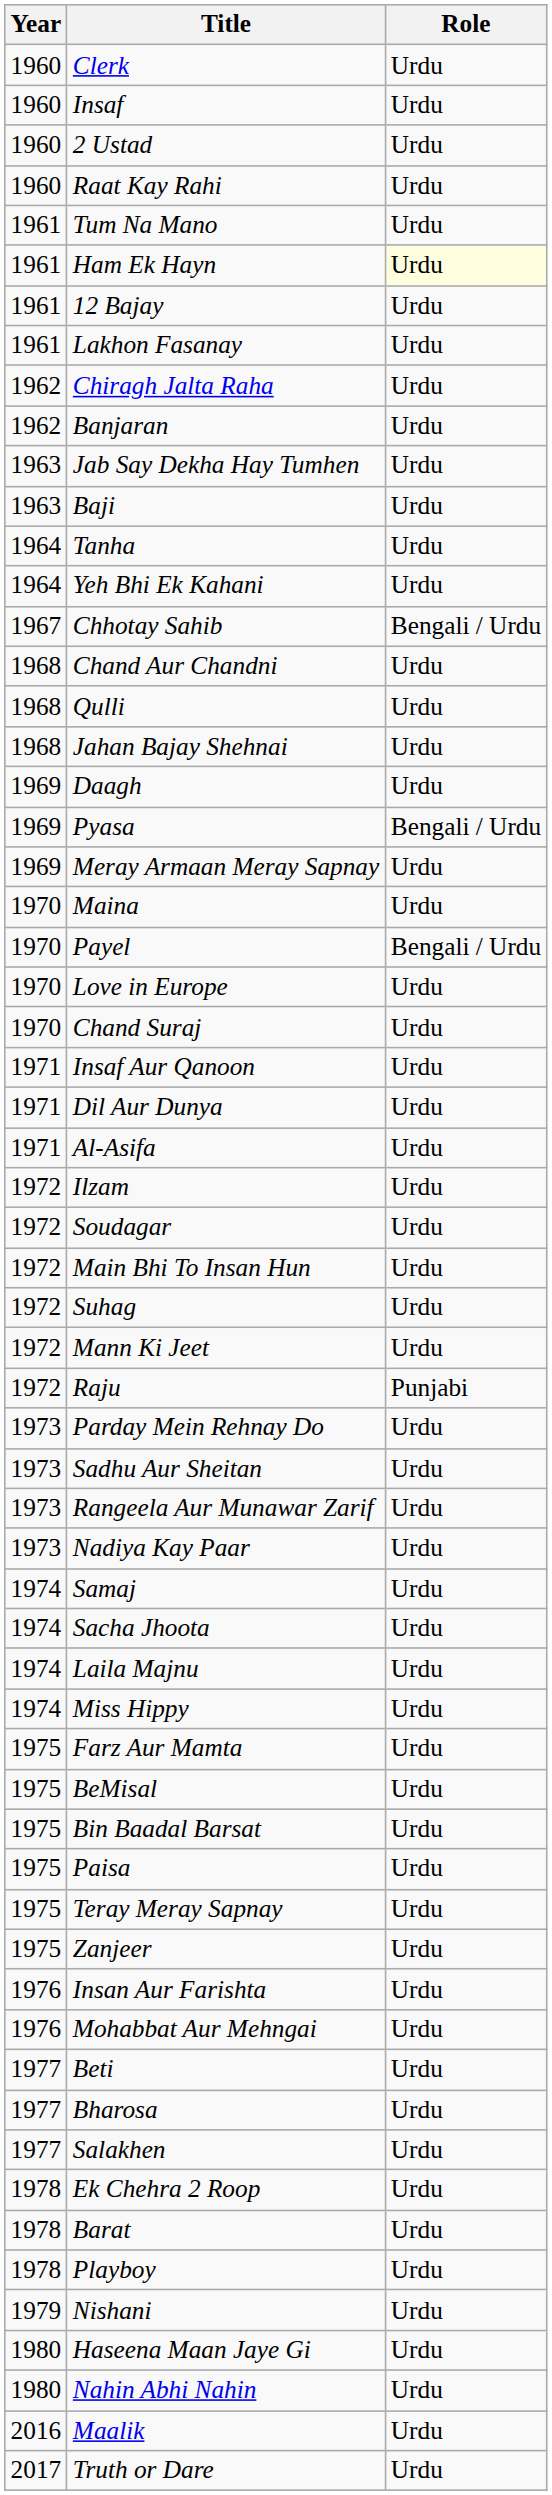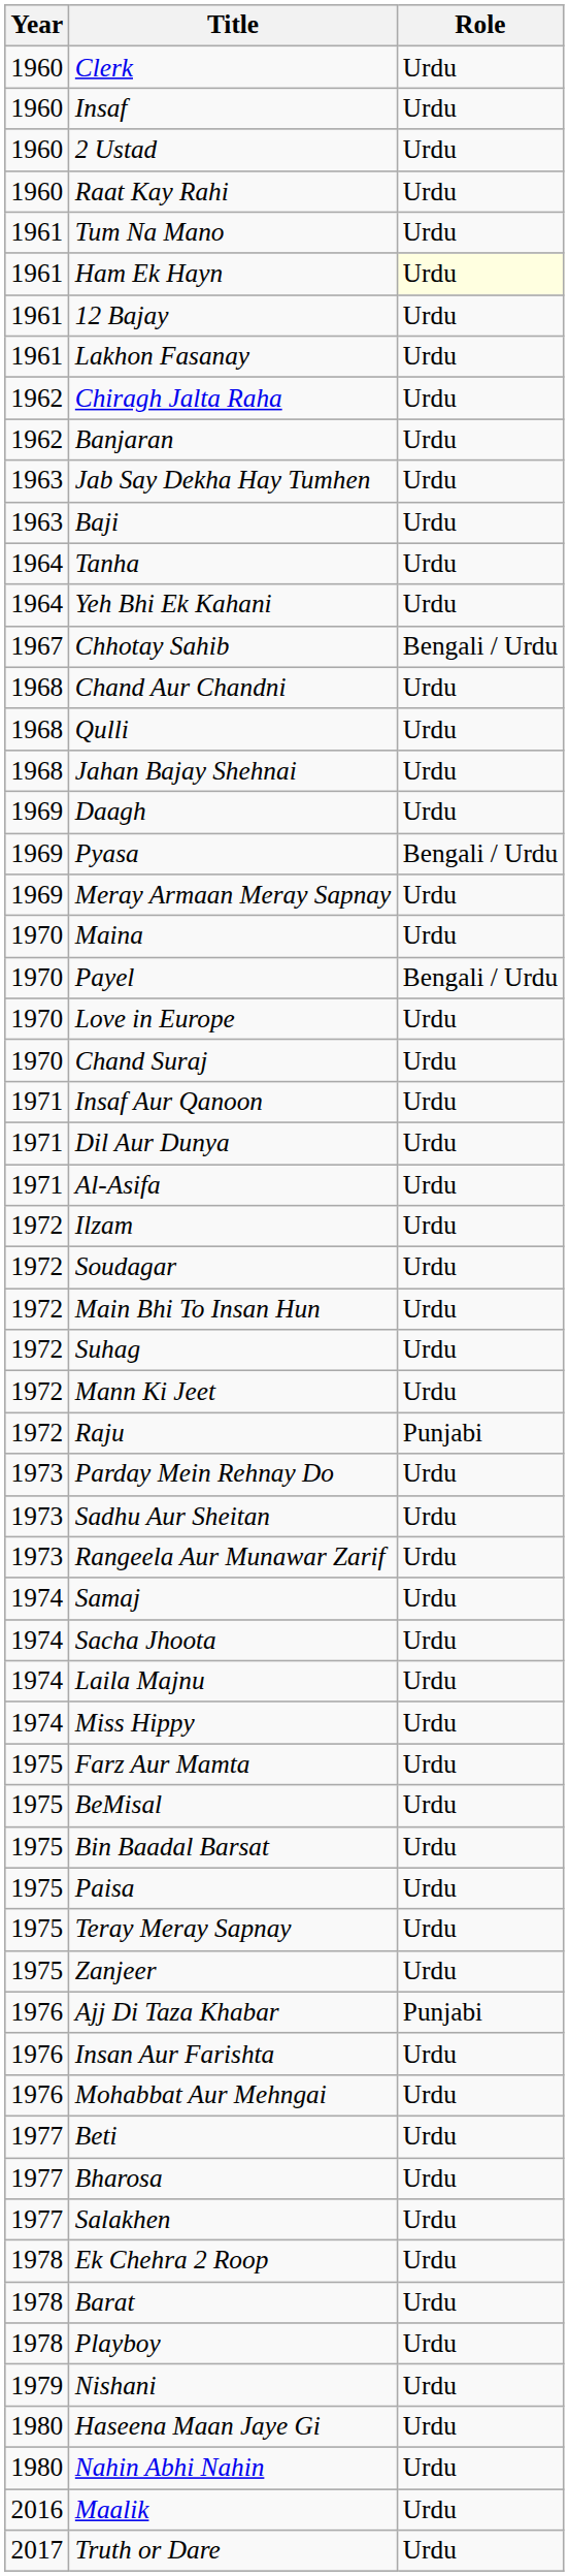- row: 1973 | Nadiya Kay Paar | Urdu
+ row: 1976 | Ajj Di Taza Khabar | Punjabi
